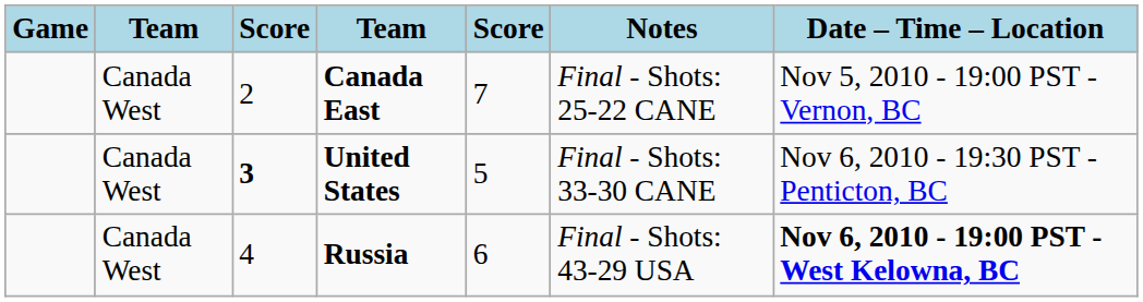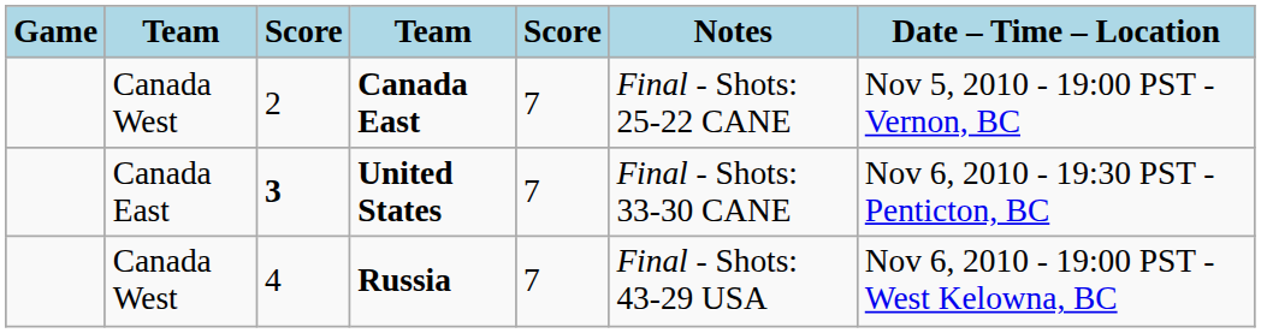United States | column 2: Canada West -> Canada East
United States | column 5: 5 -> 7
Russia | column 5: 6 -> 7
Russia | Date – Time – Location: bold -> normal
